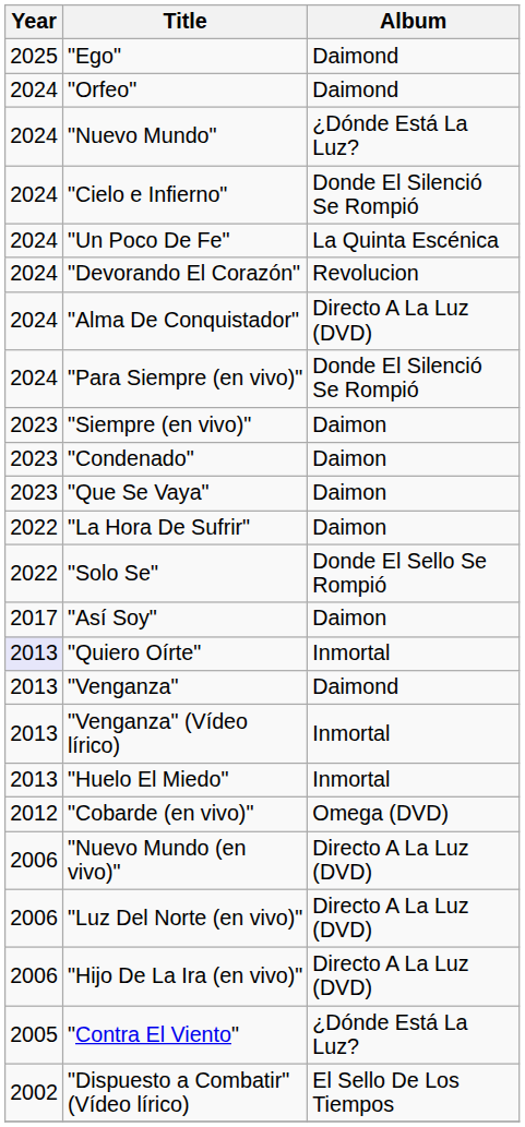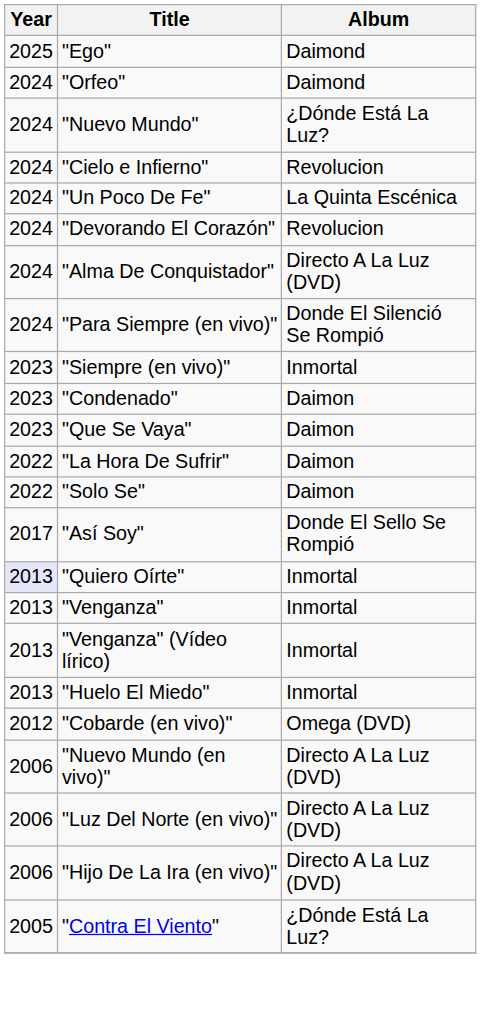"Cielo e Infierno" | Album: Donde El Silenció Se Rompió -> Revolucion
"Siempre (en vivo)" | Album: Daimon -> Inmortal
"Solo Se" | Album: Donde El Sello Se Rompió -> Daimon
"Así Soy" | Album: Daimon -> Donde El Sello Se Rompió
"Venganza" | Album: Daimond -> Inmortal
- row: 2002 | "Dispuesto a Combatir" (Vídeo lírico) | El Sello De Los Tiempos
